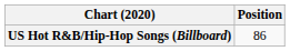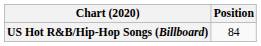US Hot R&B/Hip-Hop Songs (Billboard) | Position: 86 -> 84
